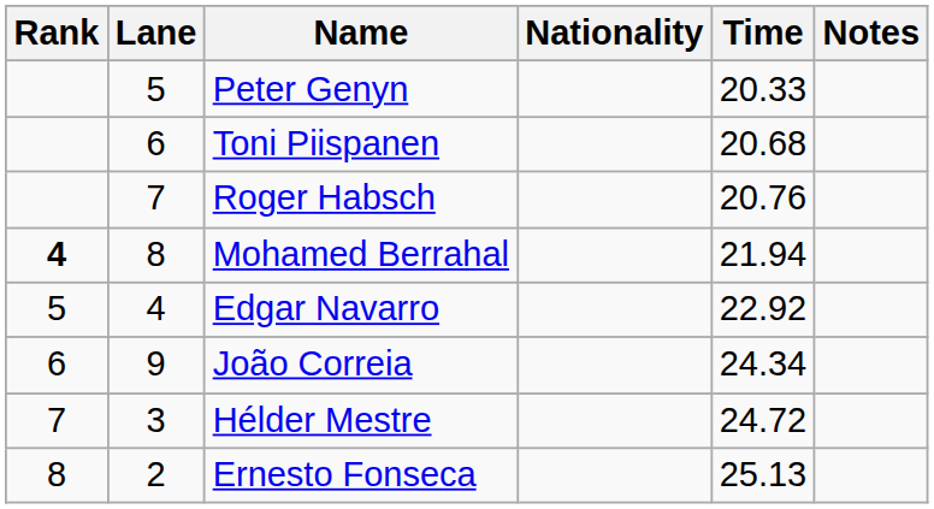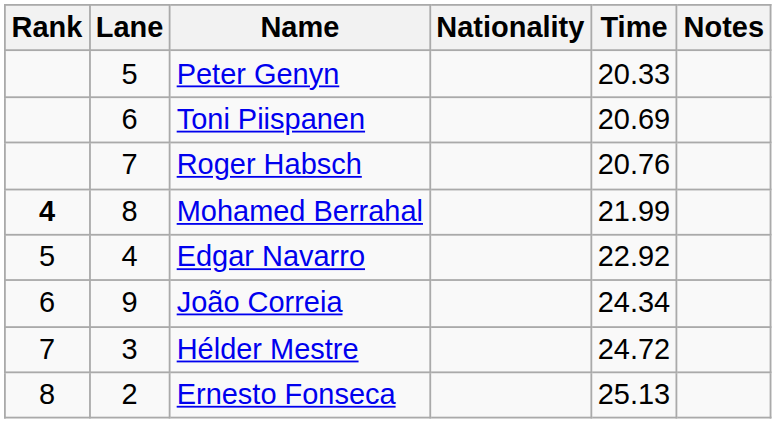Toni Piispanen | Time: 20.68 -> 20.69
Mohamed Berrahal | Time: 21.94 -> 21.99
